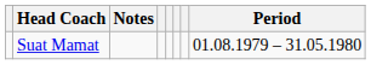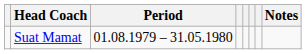columns swapped: Period <-> Notes
